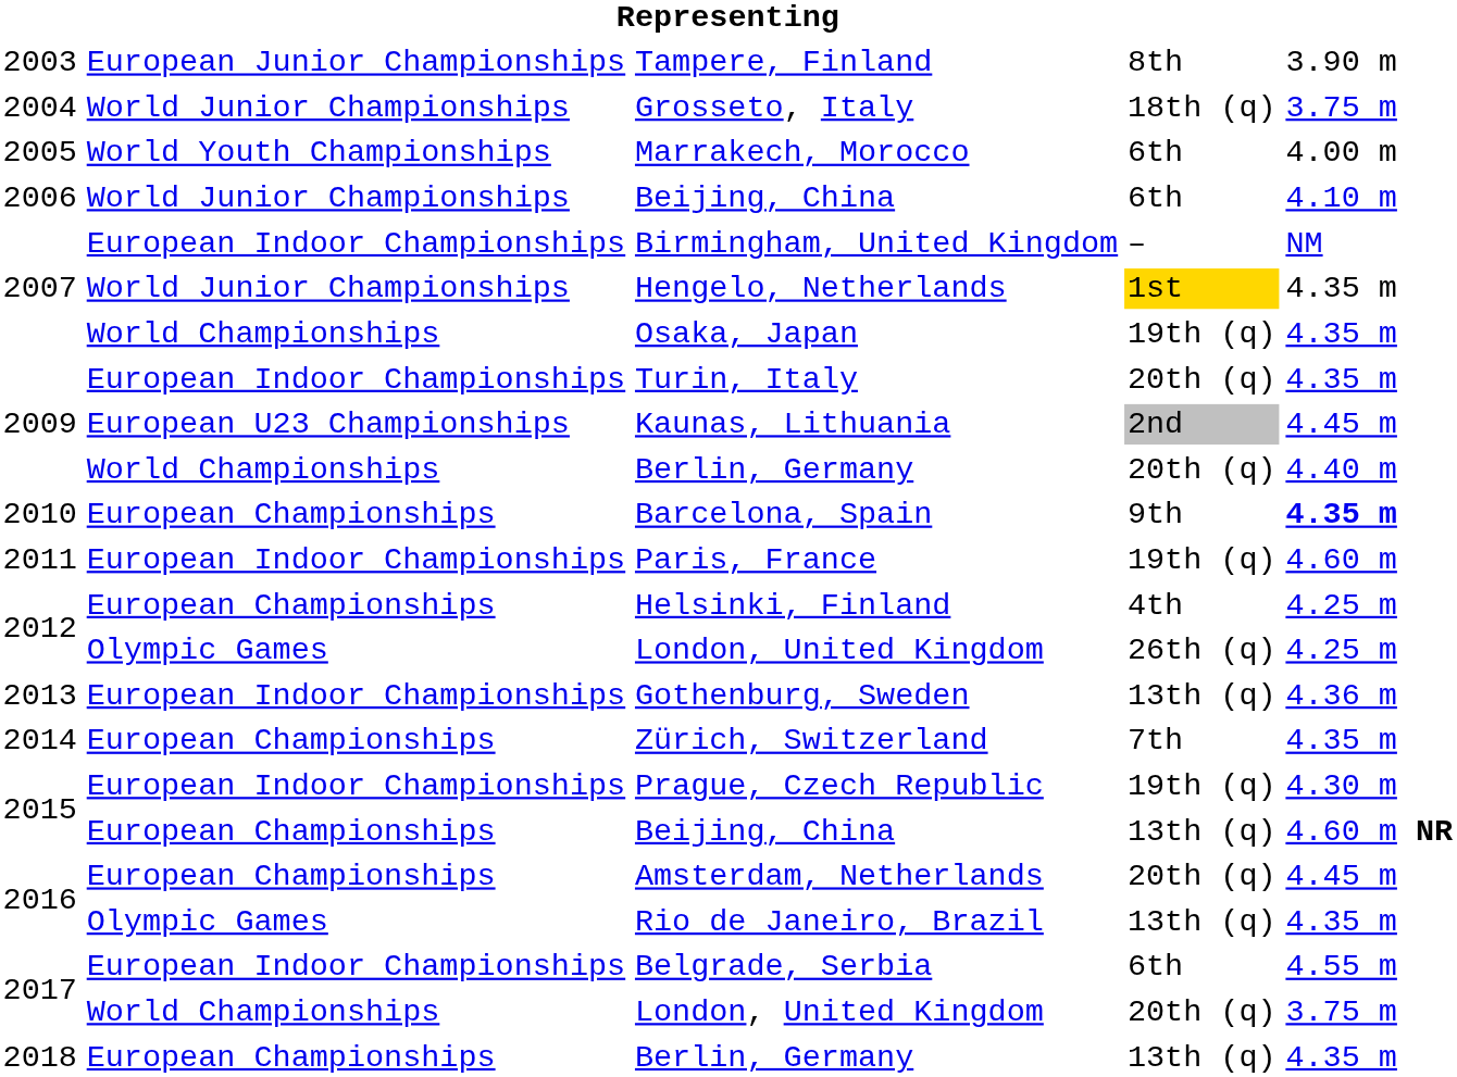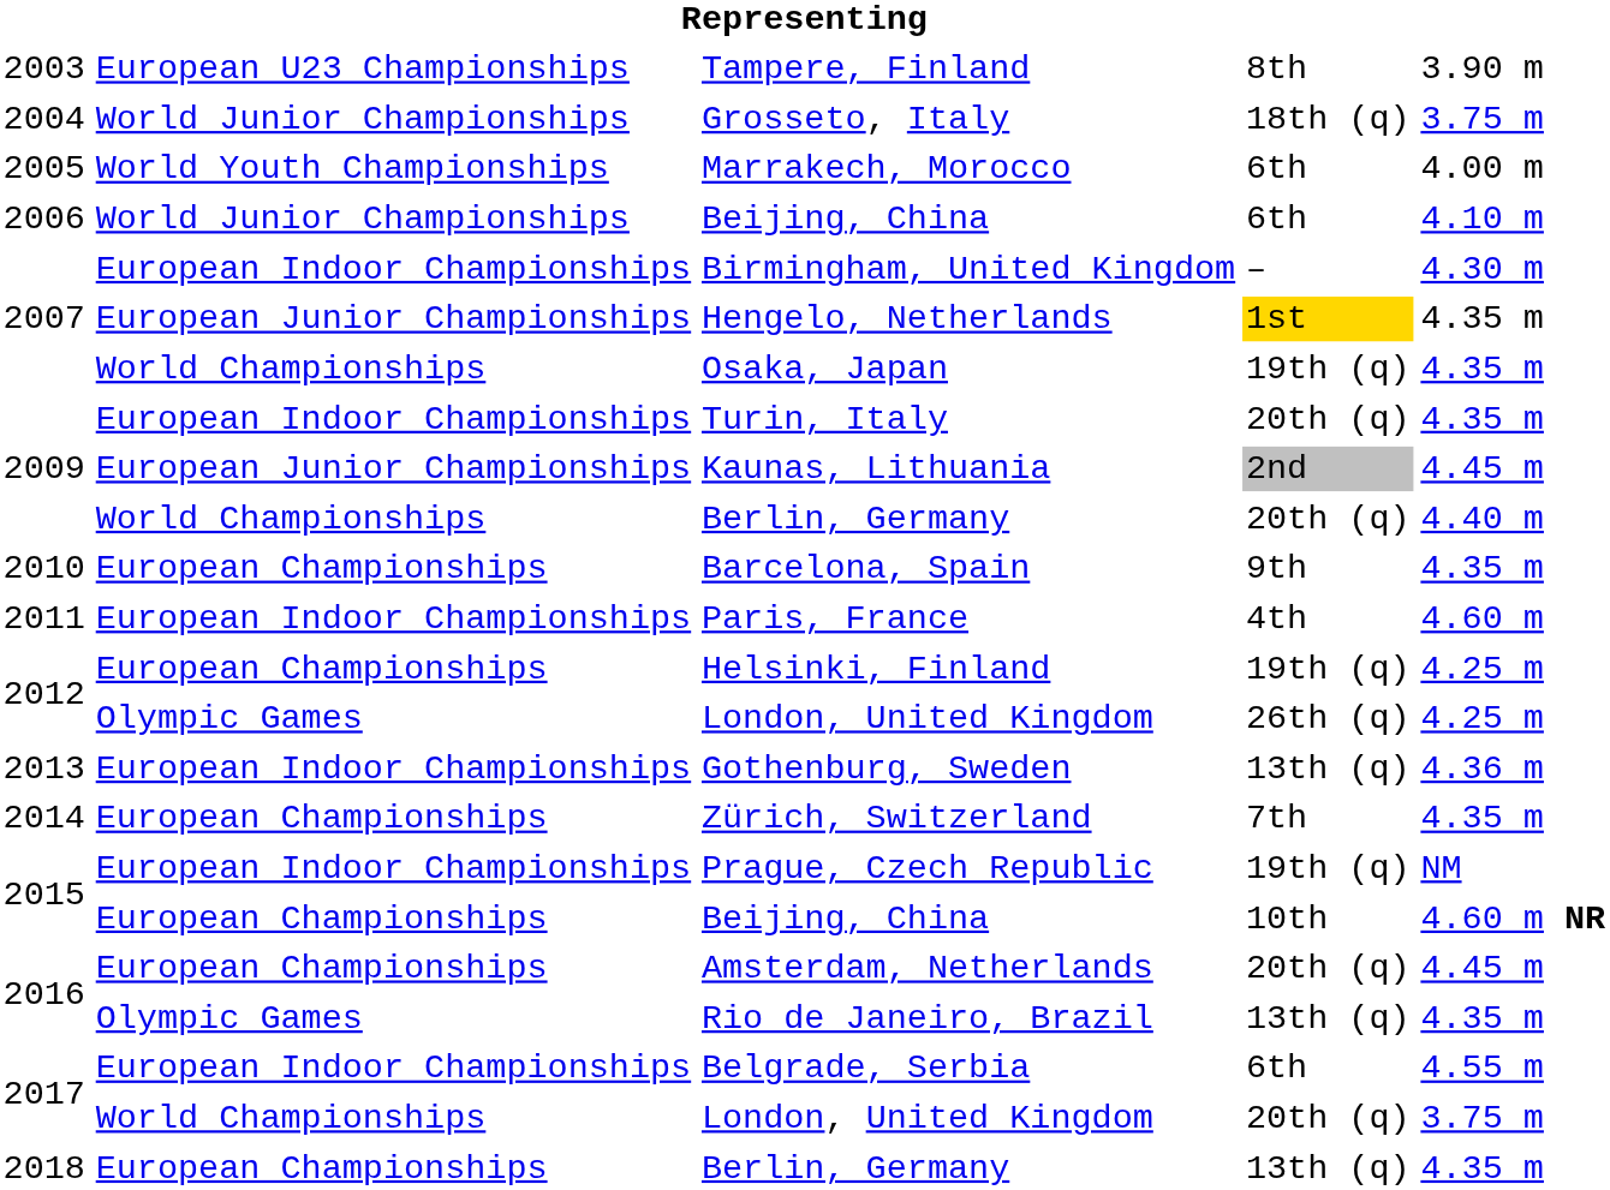Tampere, Finland | column 2: European Junior Championships -> European U23 Championships
Birmingham, United Kingdom | column 5: NM -> 4.30 m
Hengelo, Netherlands | column 2: World Junior Championships -> European Junior Championships
Kaunas, Lithuania | column 2: European U23 Championships -> European Junior Championships
Barcelona, Spain | column 5: bold -> normal
Paris, France | column 4: 19th (q) -> 4th
Helsinki, Finland | column 4: 4th -> 19th (q)
Prague, Czech Republic | column 5: 4.30 m -> NM
2015 / Beijing, China | column 4: 13th (q) -> 10th
